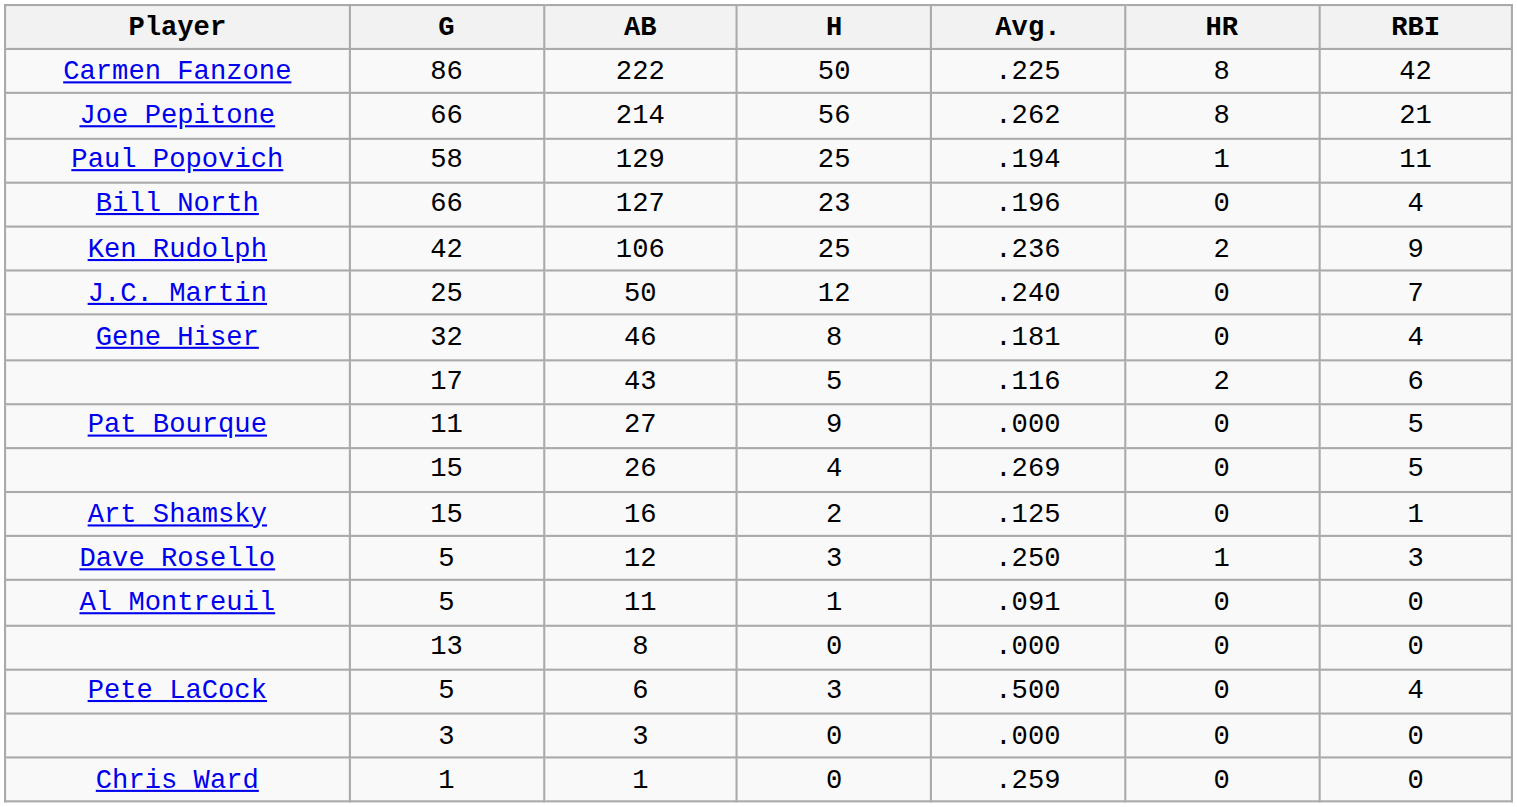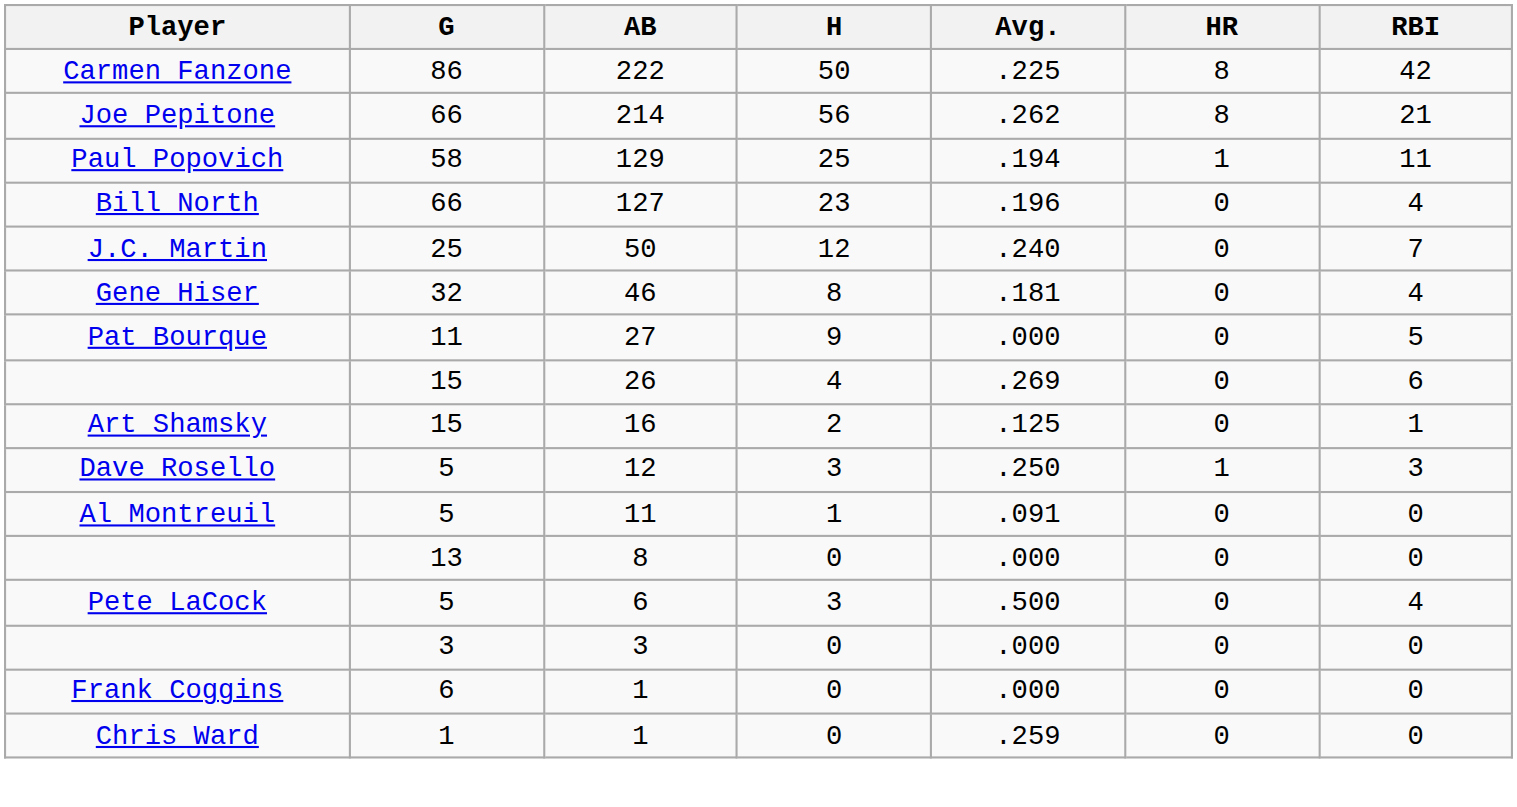- row: Ken Rudolph | 42 | 106 | 25 | .236 | 2 | 9
- row: 17 | 43 | 5 | .116 | 2 | 6
26 | RBI: 5 -> 6
+ row: Frank Coggins | 6 | 1 | 0 | .000 | 0 | 0
